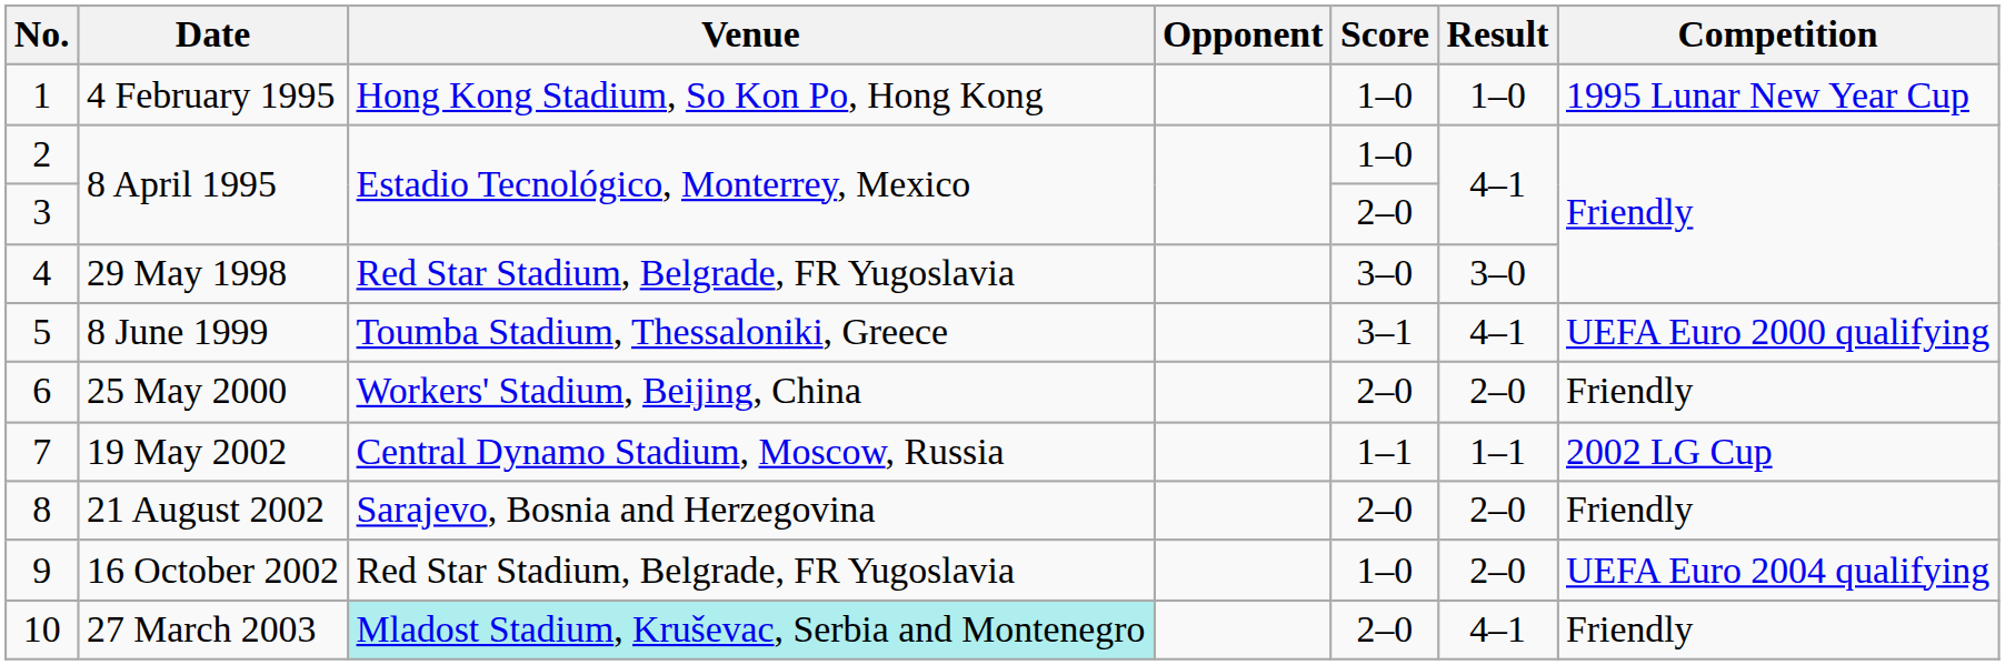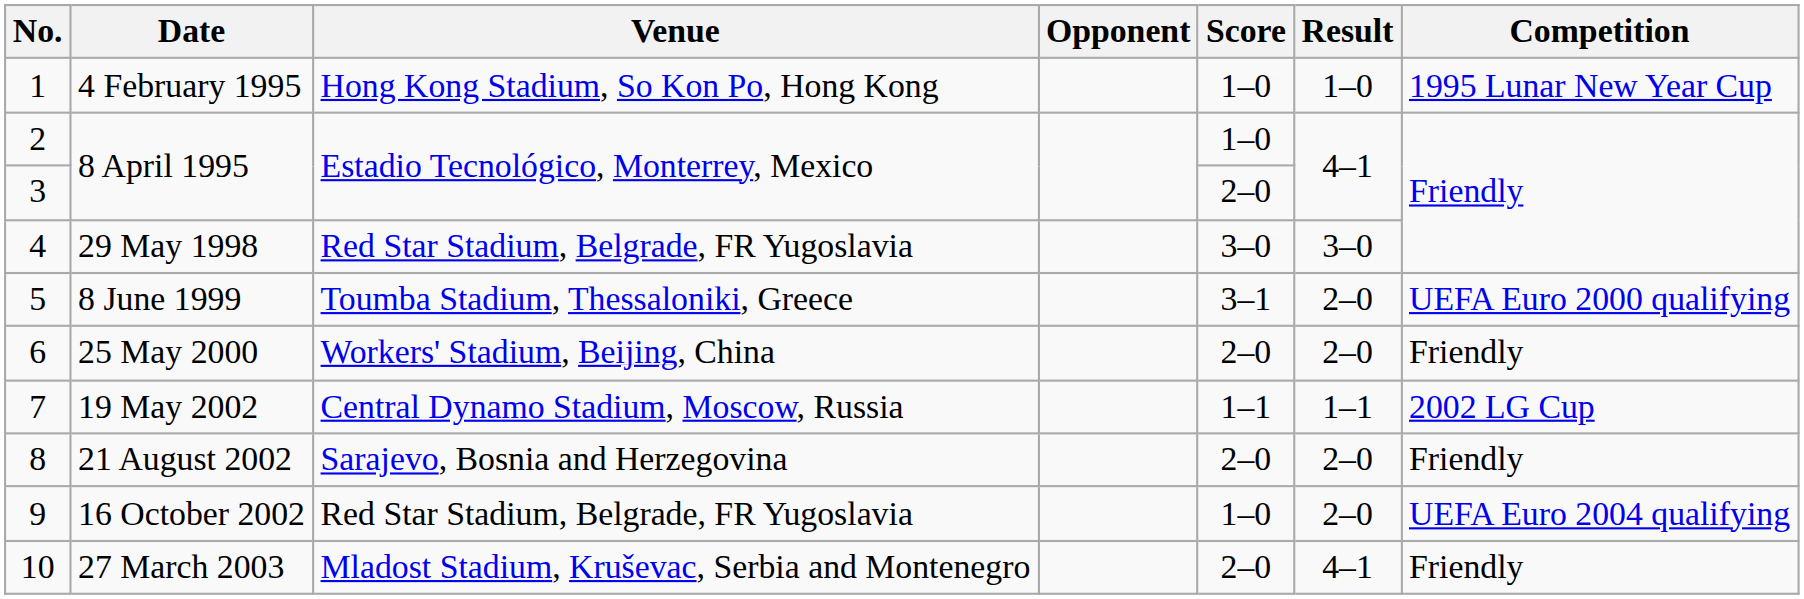8 June 1999 | Result: 4–1 -> 2–0
27 March 2003 | Venue: paleturquoise background -> no background
